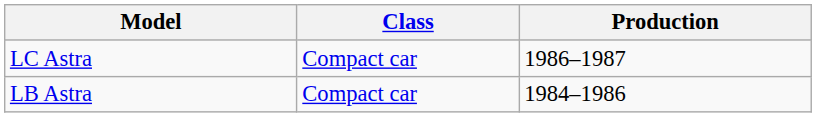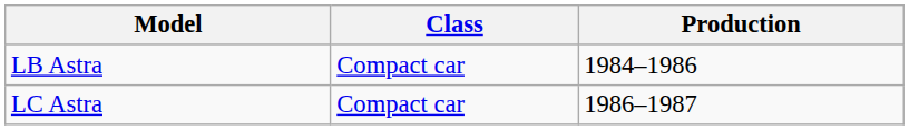rows swapped: LB Astra <-> LC Astra
